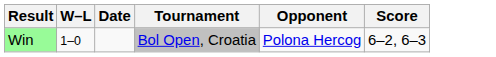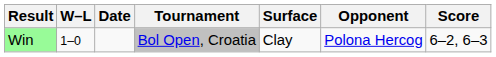+ column: Surface | Clay
